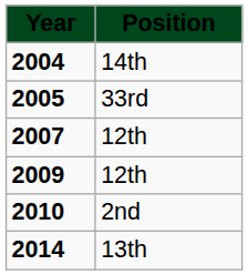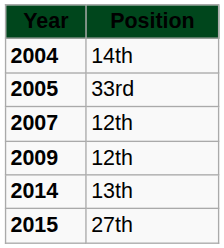- row: 2010 | 2nd
+ row: 2015 | 27th
